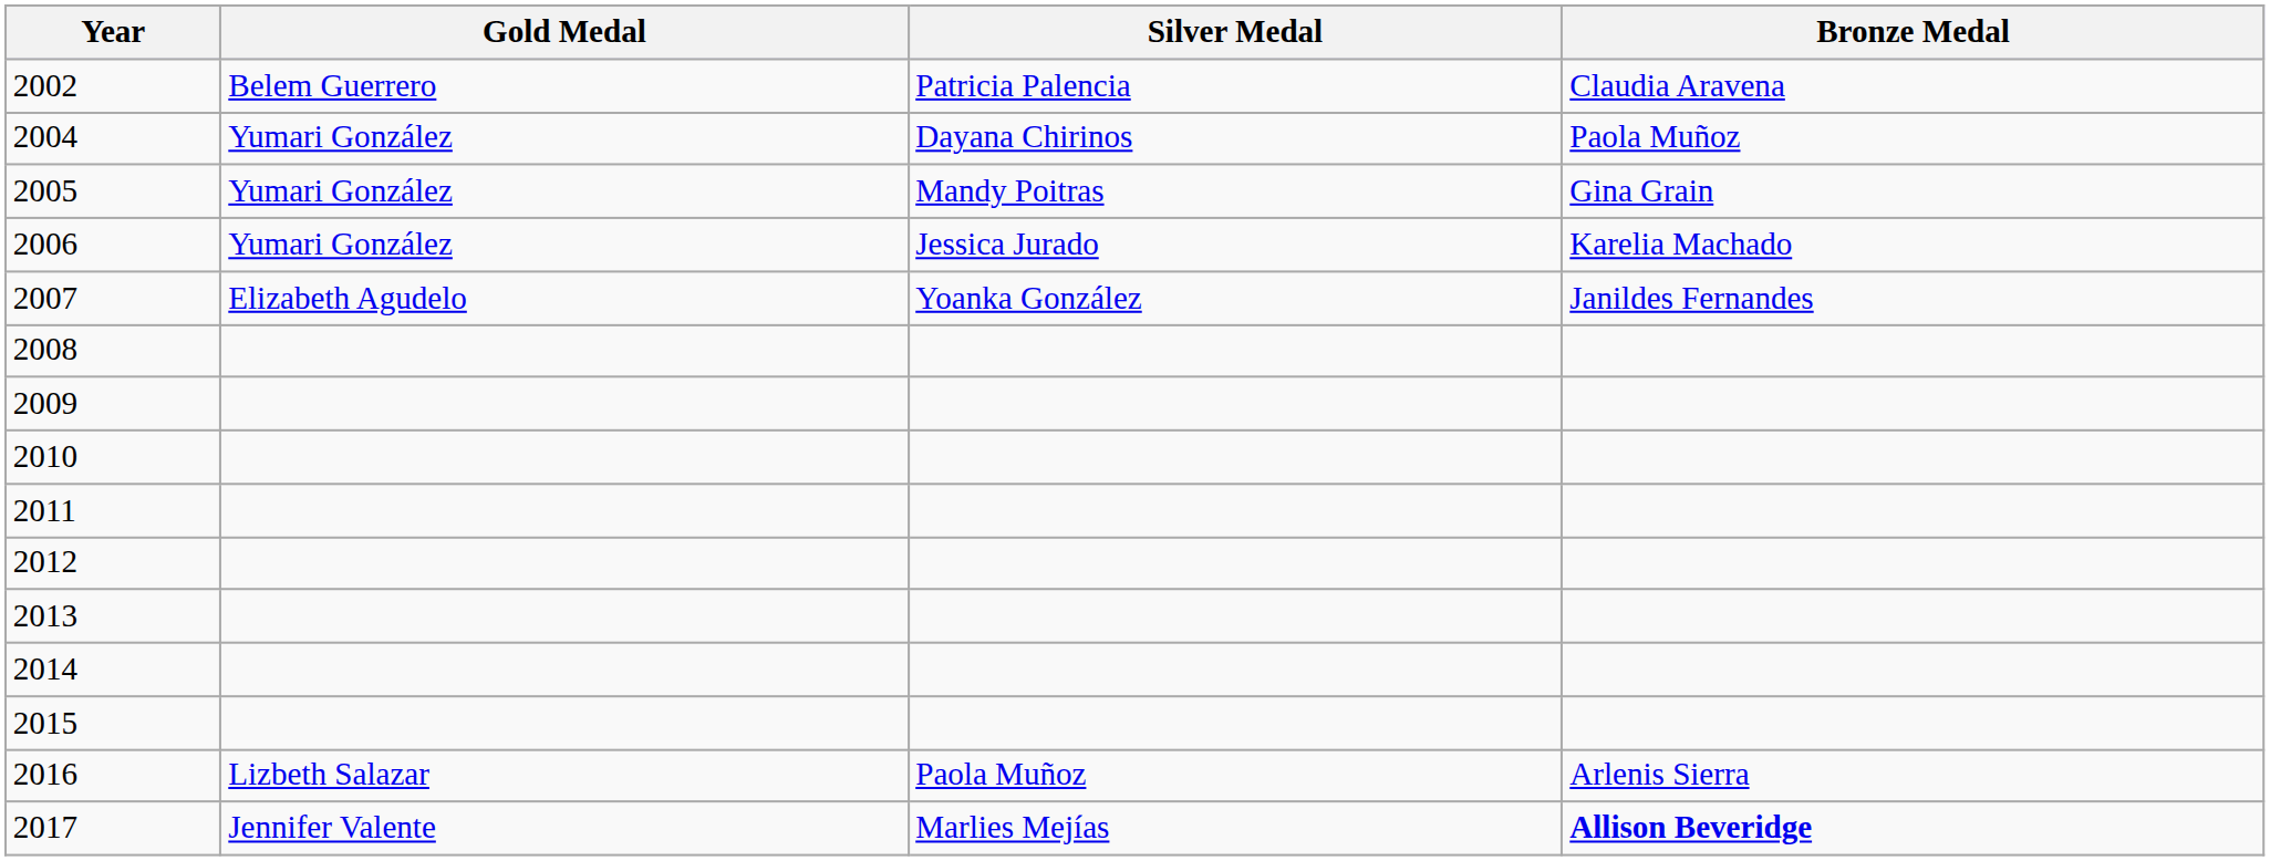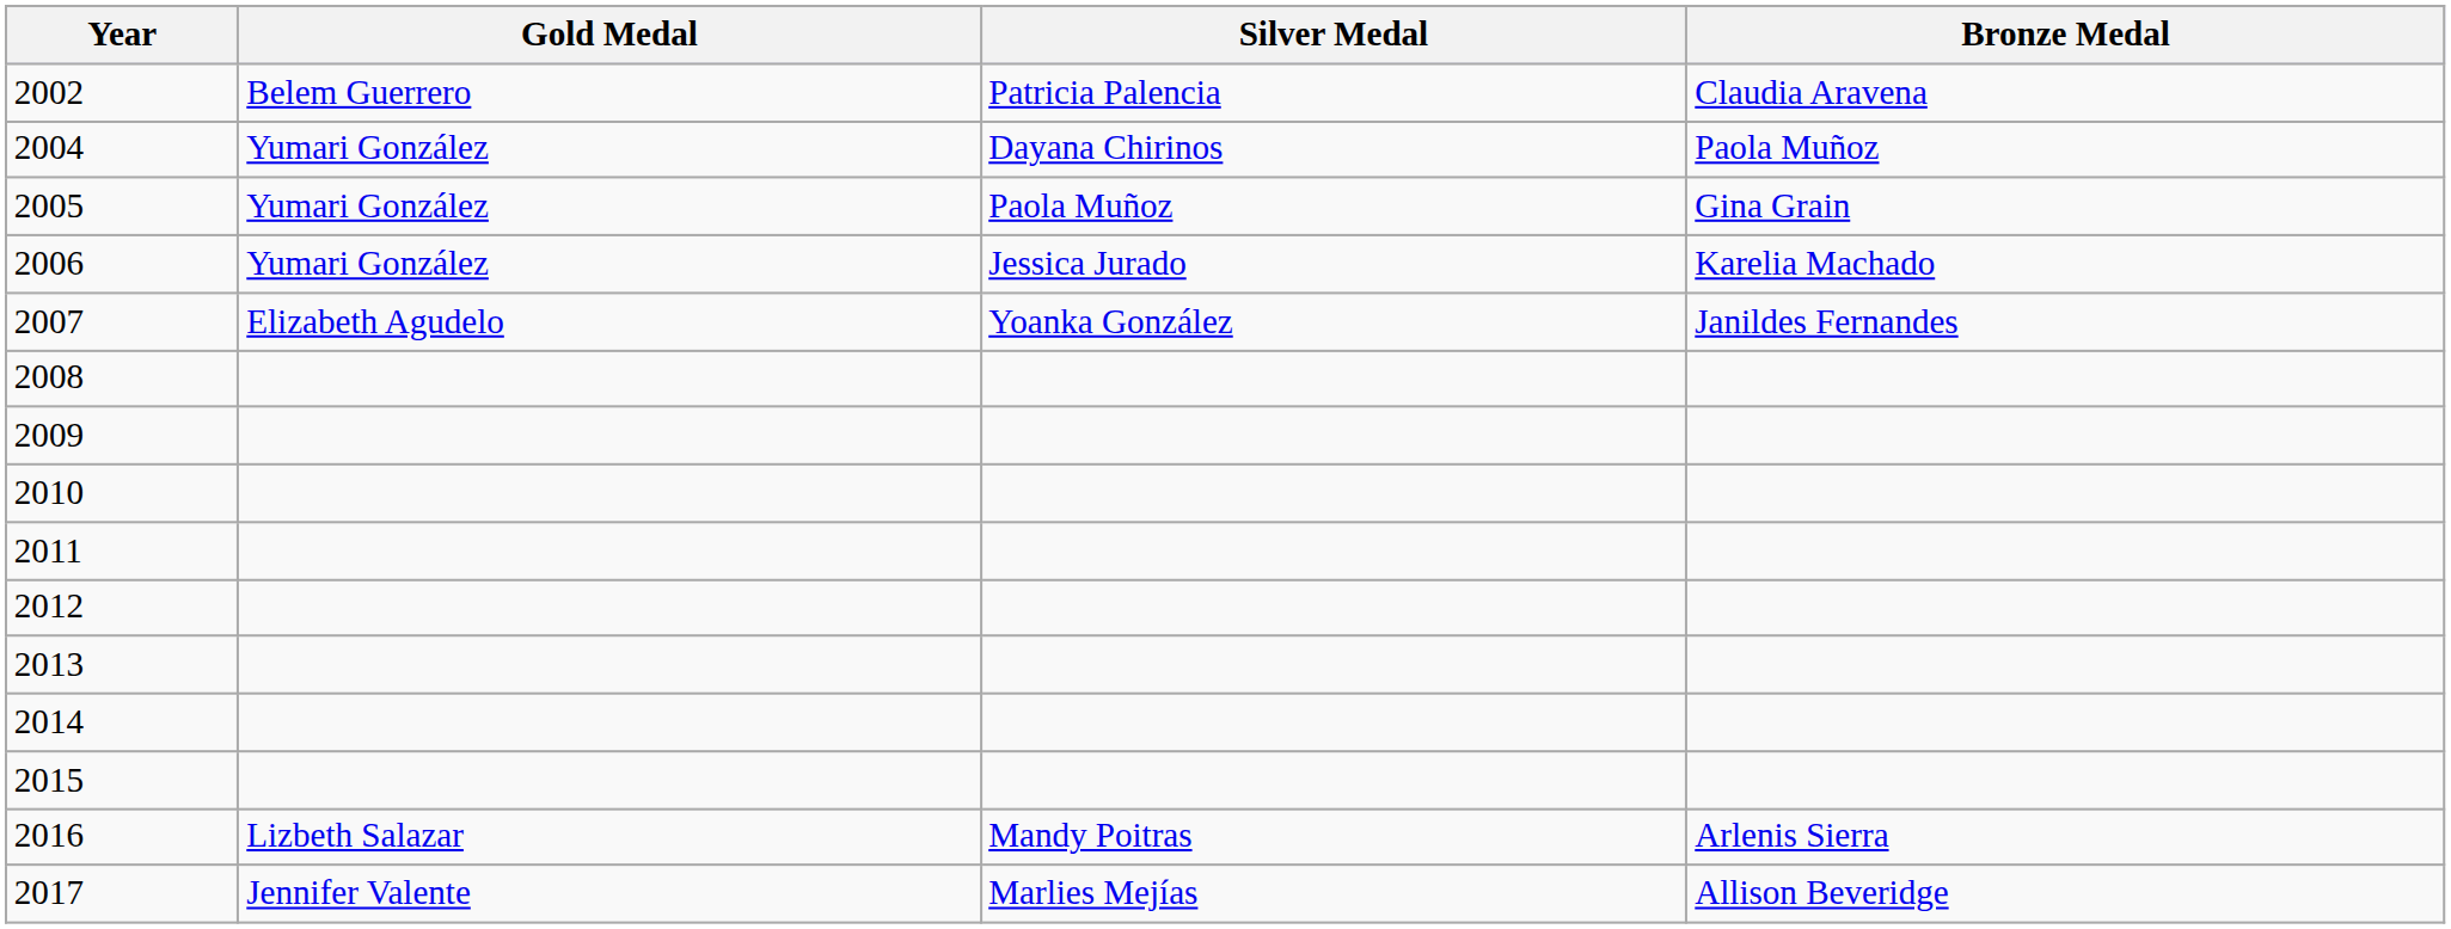2005 | Silver Medal: Mandy Poitras -> Paola Muñoz
2016 | Silver Medal: Paola Muñoz -> Mandy Poitras
2017 | Bronze Medal: bold -> normal
